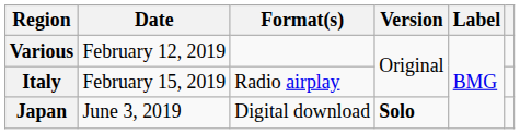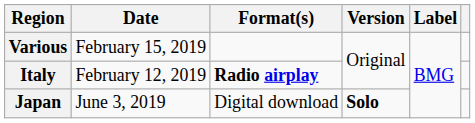Various | Date: February 12, 2019 -> February 15, 2019
Italy | Date: February 15, 2019 -> February 12, 2019
Italy | Format(s): normal -> bold
